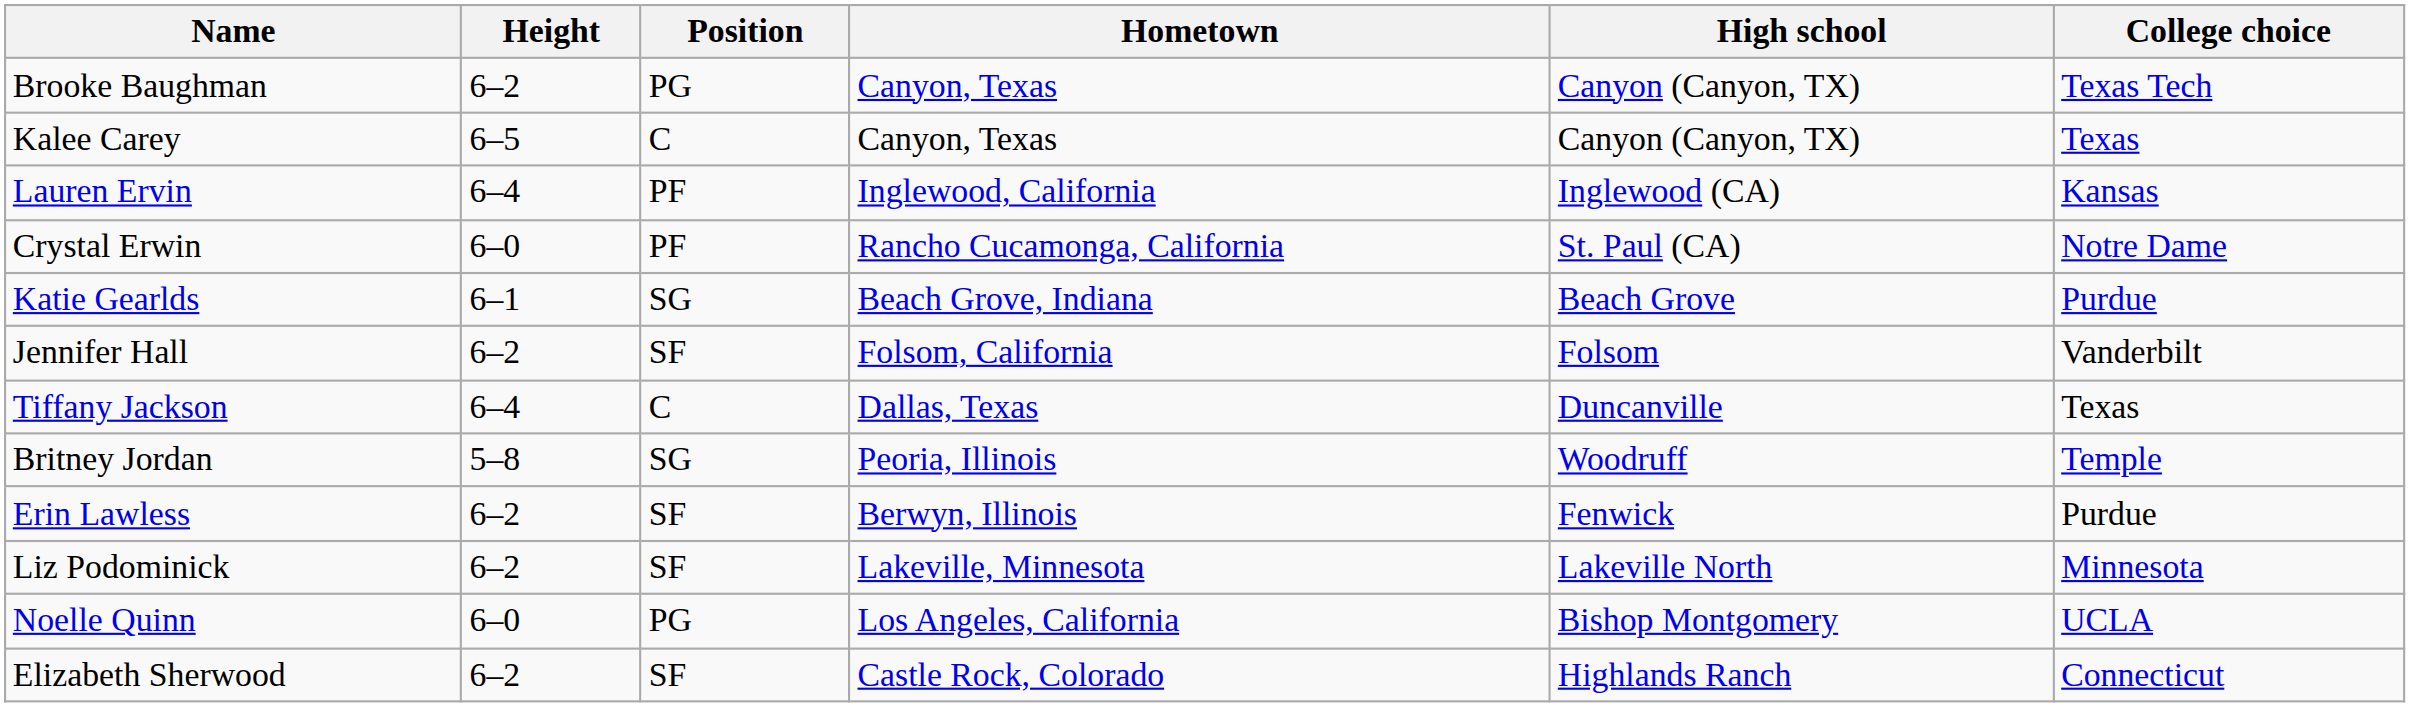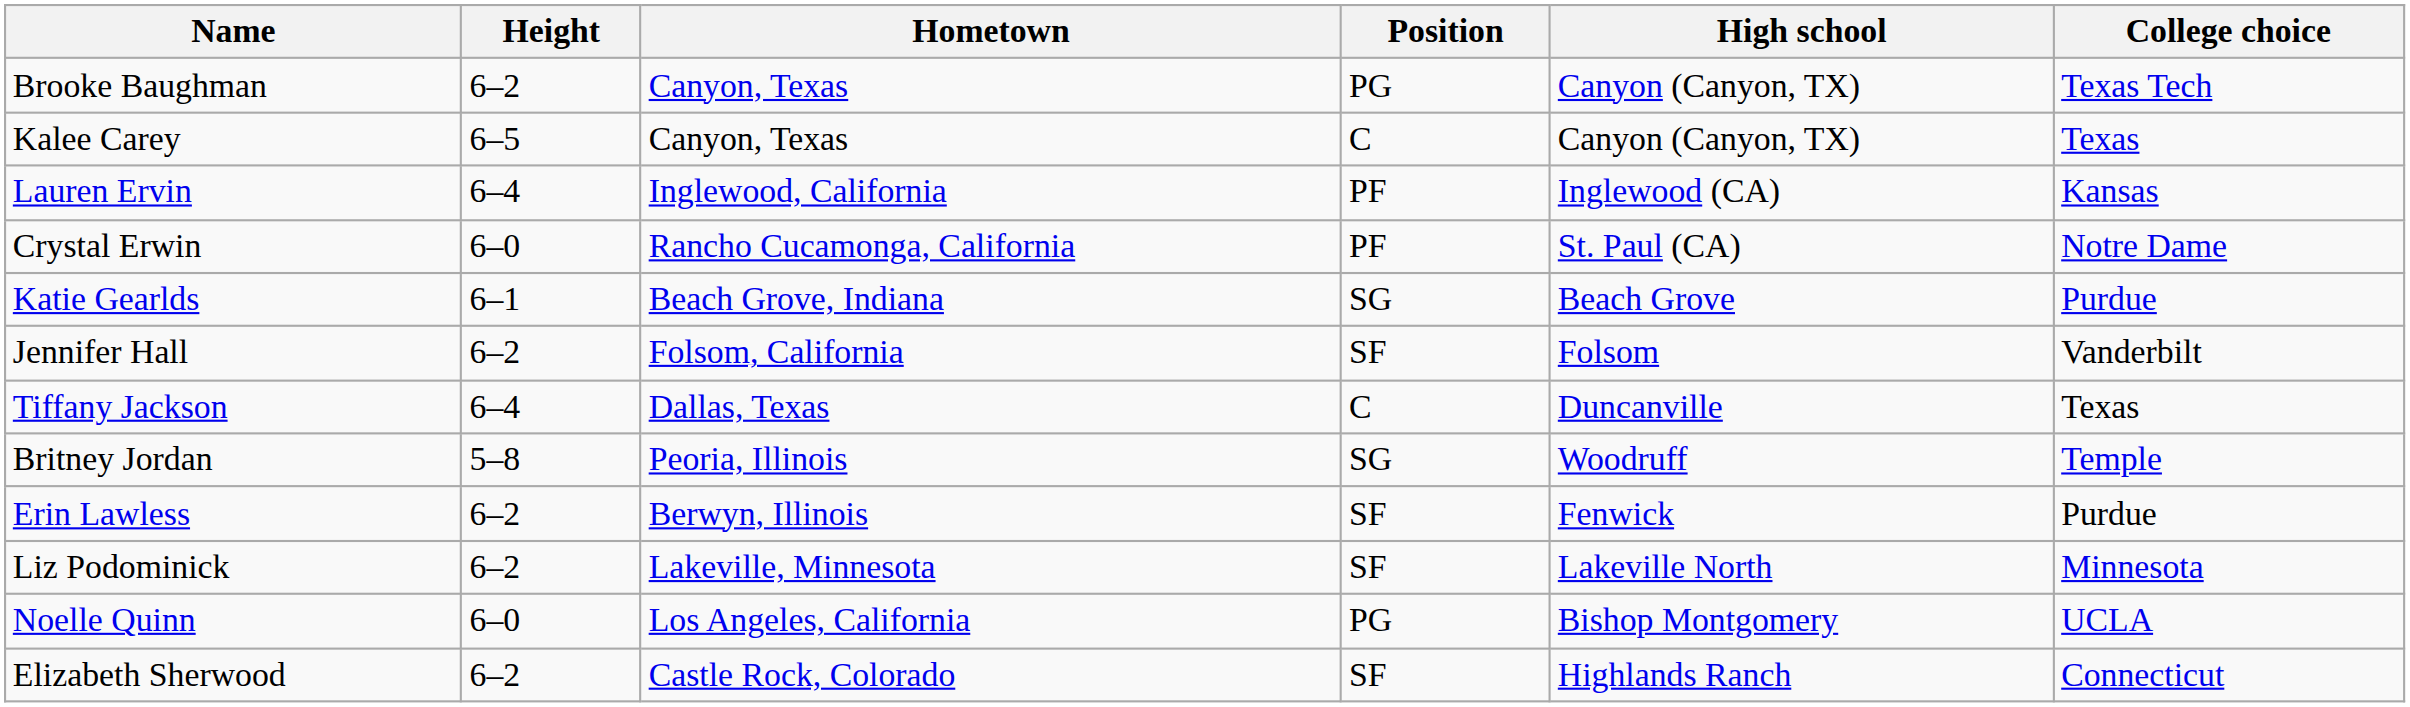columns swapped: Position <-> Hometown
